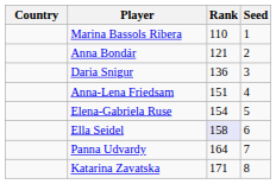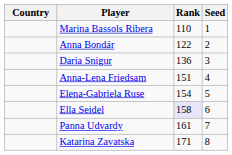Anna Bondár | Rank: 121 -> 122
Panna Udvardy | Rank: 164 -> 161
